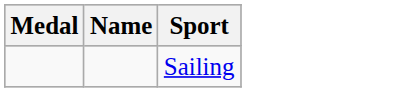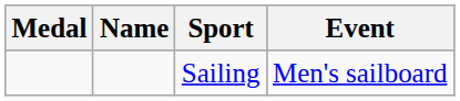+ column: Event | Men's sailboard
